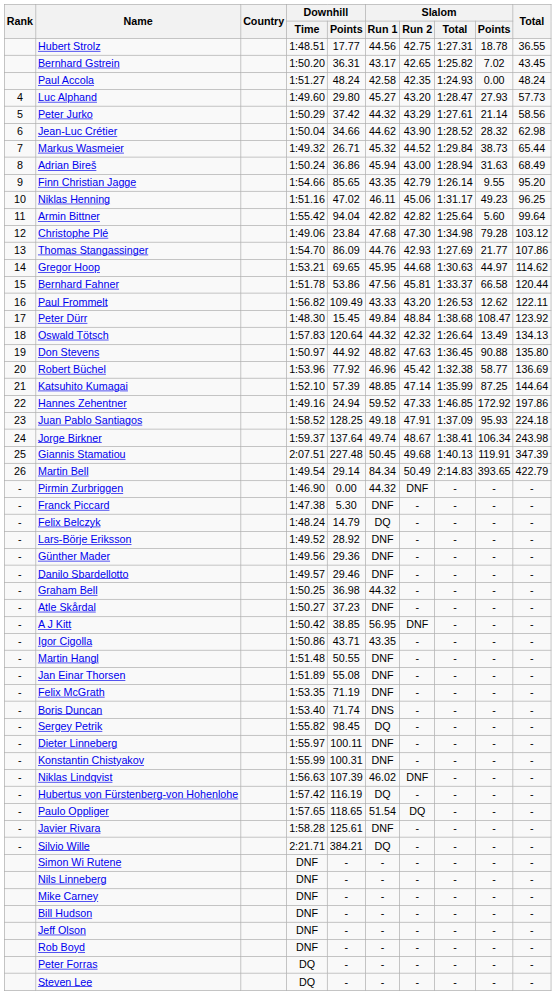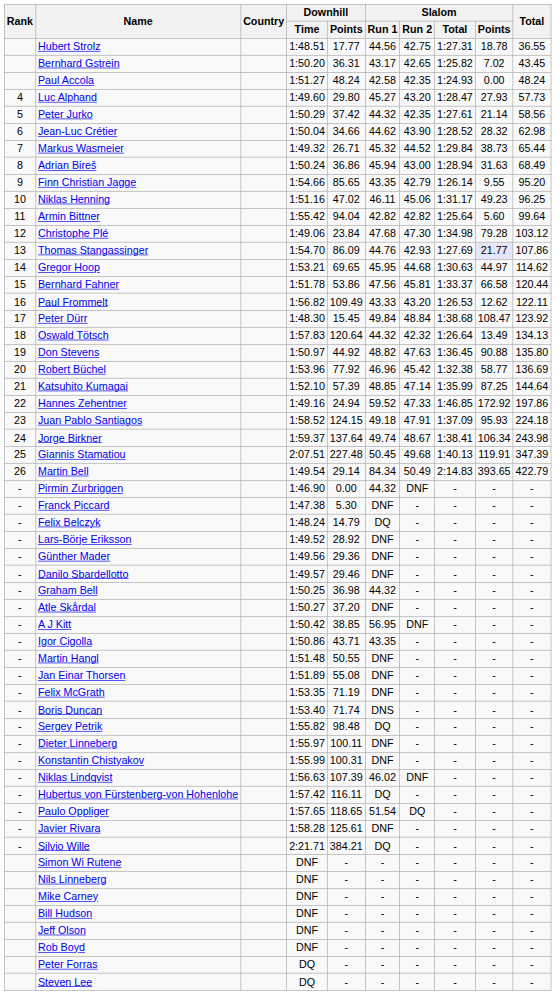Peter Jurko | Slalom / Run 2: 43.29 -> 42.35
Thomas Stangassinger | Slalom / Points: no background -> lavender background
Juan Pablo Santiagos | Downhill / Points: 128.25 -> 124.15
Atle Skårdal | Downhill / Points: 37.23 -> 37.20
Sergey Petrik | Downhill / Points: 98.45 -> 98.48
Hubertus von Fürstenberg-von Hohenlohe | Downhill / Points: 116.19 -> 116.11
